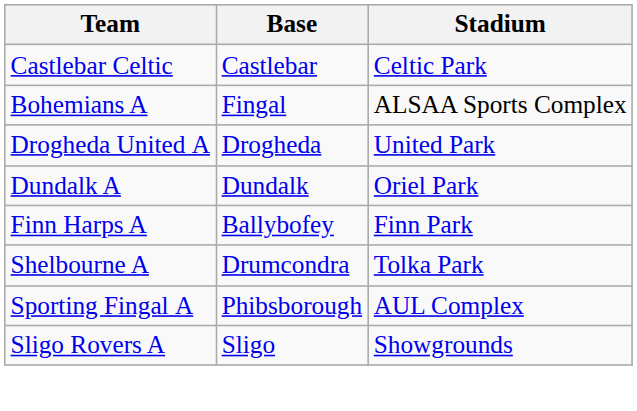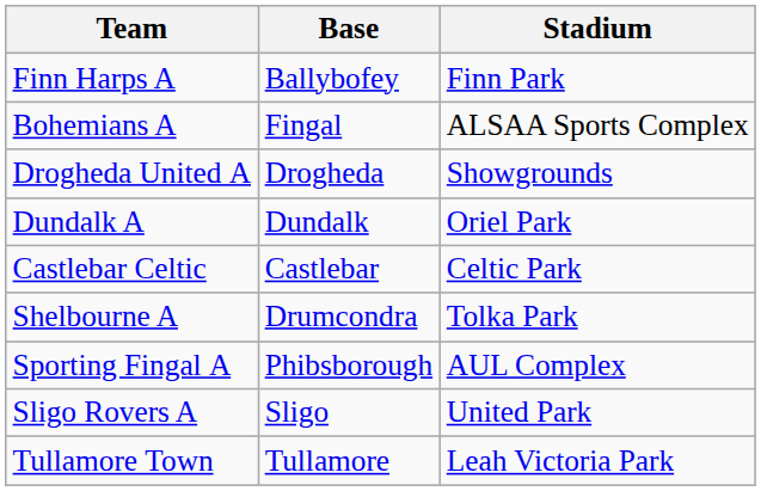rows swapped: Castlebar Celtic <-> Finn Harps A
Drogheda United A | Stadium: United Park -> Showgrounds
Sligo Rovers A | Stadium: Showgrounds -> United Park
+ row: Tullamore Town | Tullamore | Leah Victoria Park
